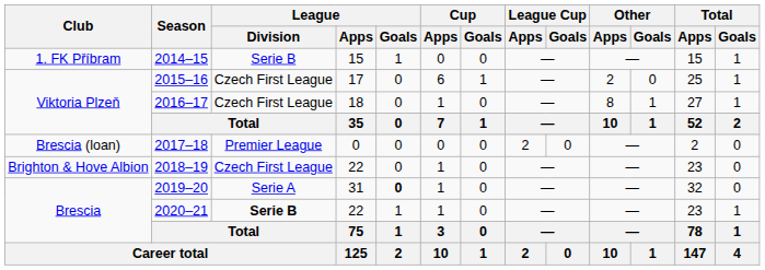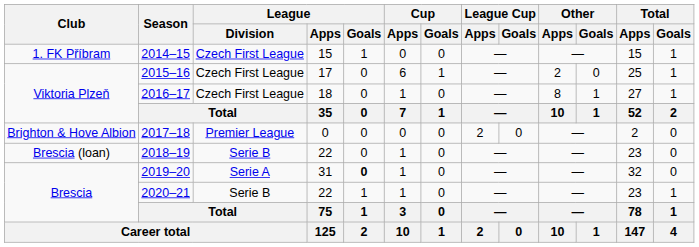2014–15 | League / Division: Serie B -> Czech First League
2017–18 | Club: Brescia (loan) -> Brighton & Hove Albion
2018–19 | Club: Brighton & Hove Albion -> Brescia (loan)
2018–19 | League / Division: Czech First League -> Serie B
2020–21 | League / Division: bold -> normal
